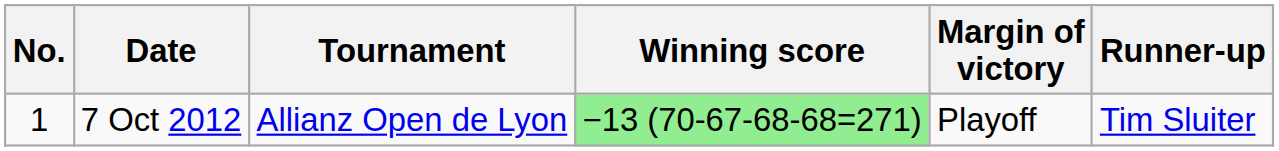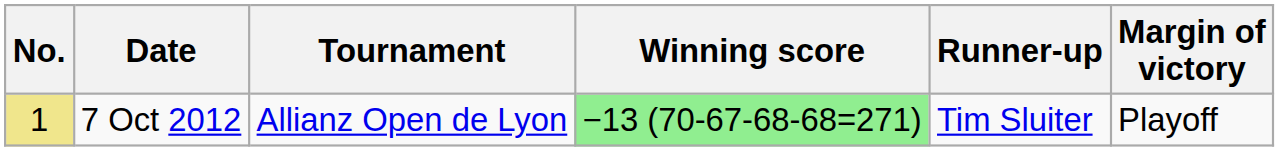columns swapped: Margin of victory <-> Runner-up
7 Oct 2012 | No.: no background -> khaki background
